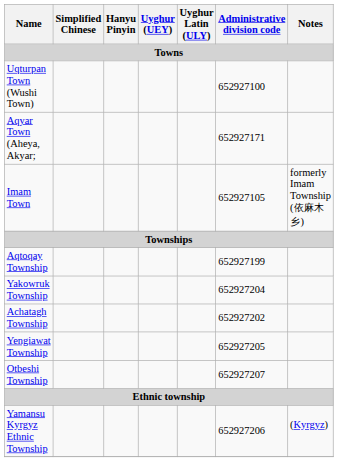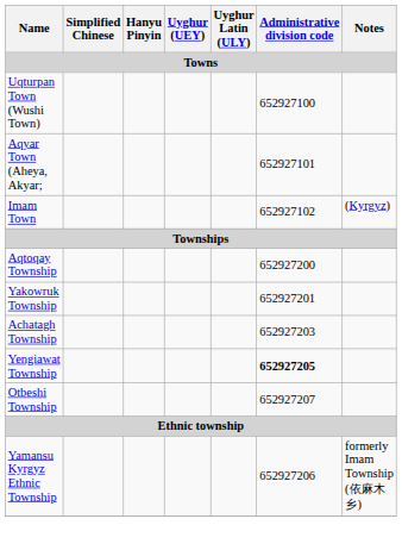Aqyar Town (Aheya, Akyar; | Administrative division code: 652927171 -> 652927101
Imam Town | Administrative division code: 652927105 -> 652927102
Imam Town | Notes: formerly Imam Township (依麻木乡) -> (Kyrgyz)
Aqtoqay Township | Administrative division code: 652927199 -> 652927200
Yakowruk Township | Administrative division code: 652927204 -> 652927201
Achatagh Township | Administrative division code: 652927202 -> 652927203
Yengiawat Township | Administrative division code: normal -> bold
Yamansu Kyrgyz Ethnic Township | Notes: (Kyrgyz) -> formerly Imam Township (依麻木乡)
